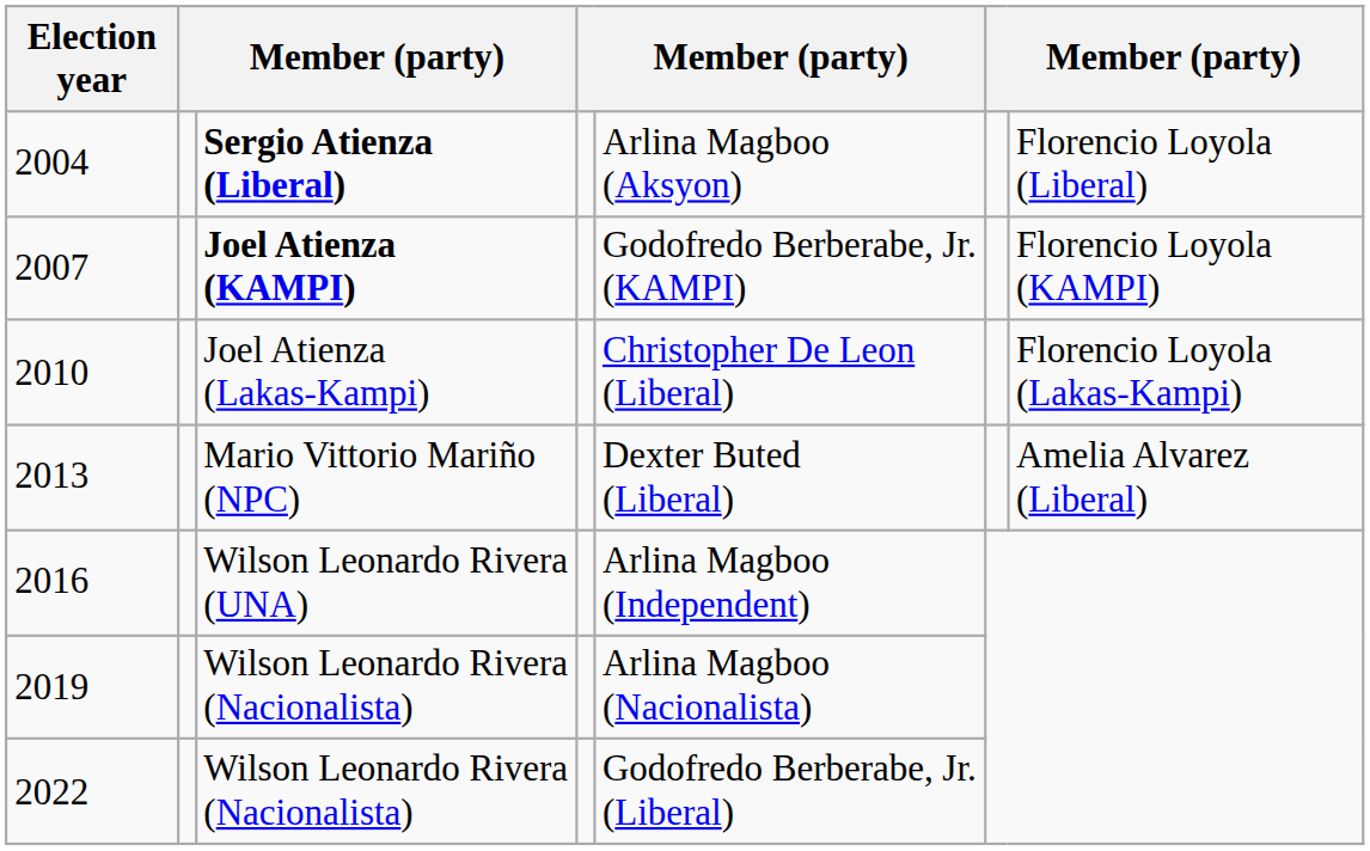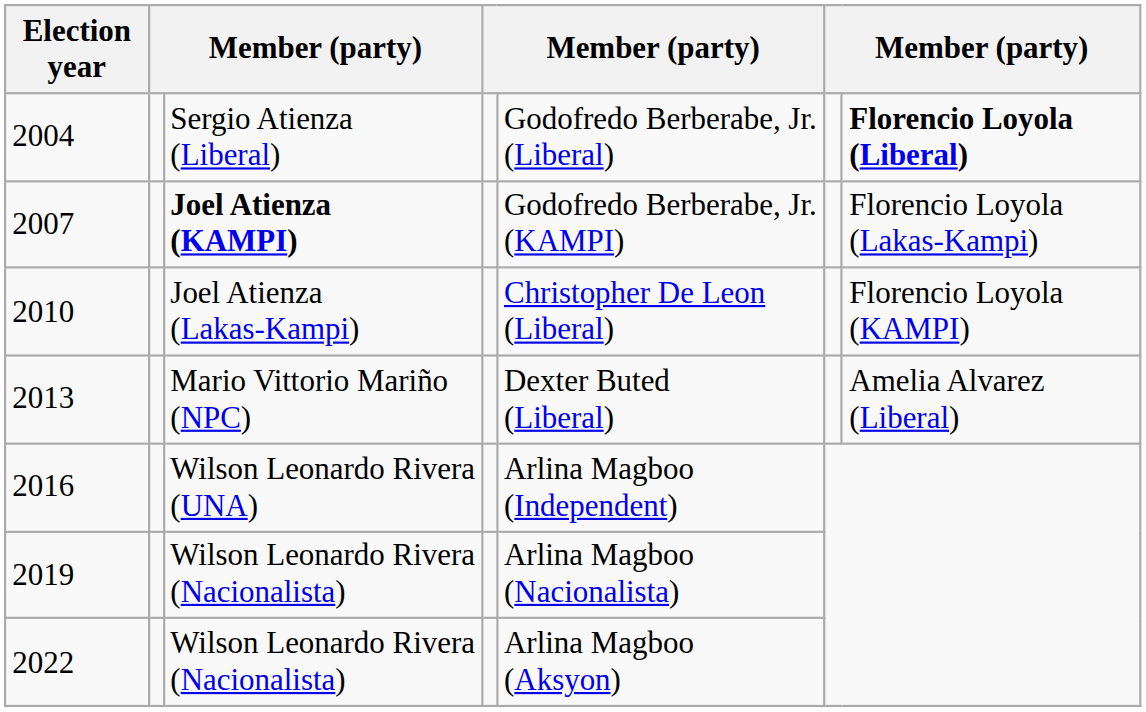2004 | column 3: bold -> normal
2004 | column 5: Arlina Magboo (Aksyon) -> Godofredo Berberabe, Jr. (Liberal)
2004 | column 7: normal -> bold
2007 | column 7: Florencio Loyola (KAMPI) -> Florencio Loyola (Lakas-Kampi)
2010 | column 7: Florencio Loyola (Lakas-Kampi) -> Florencio Loyola (KAMPI)
2022 | column 5: Godofredo Berberabe, Jr. (Liberal) -> Arlina Magboo (Aksyon)
